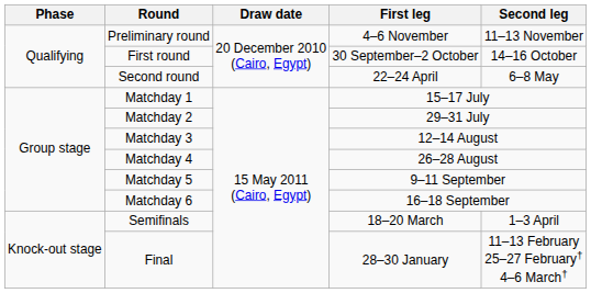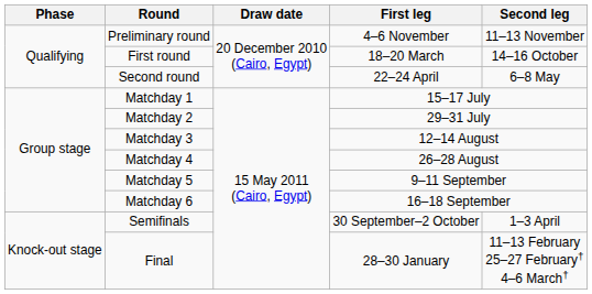First round | First leg: 30 September–2 October -> 18–20 March
Semifinals | First leg: 18–20 March -> 30 September–2 October
